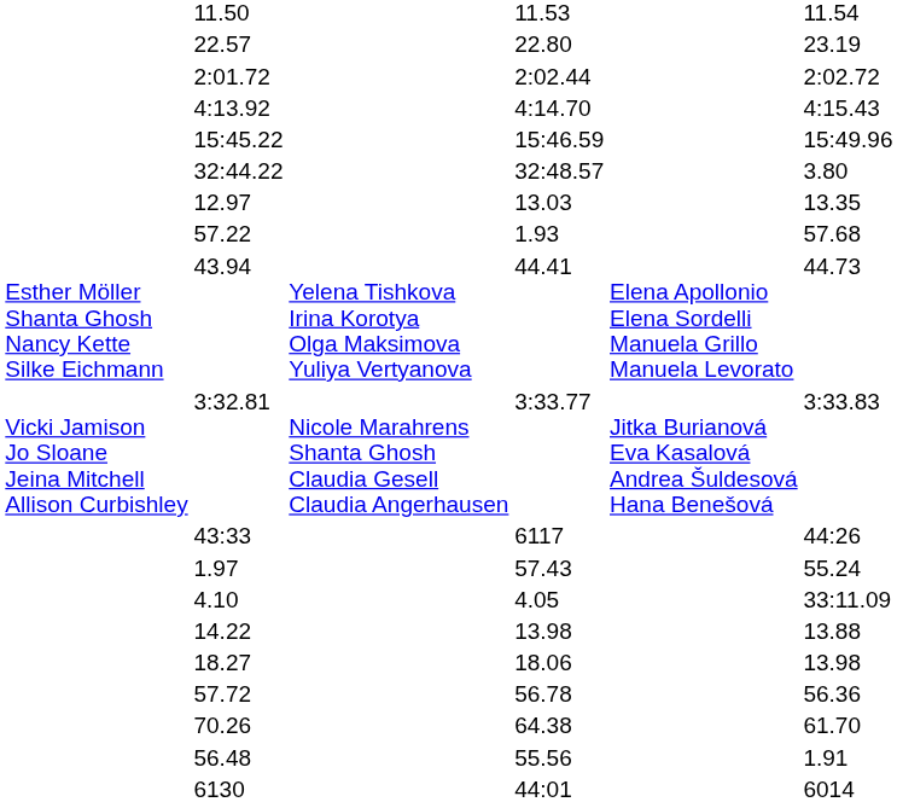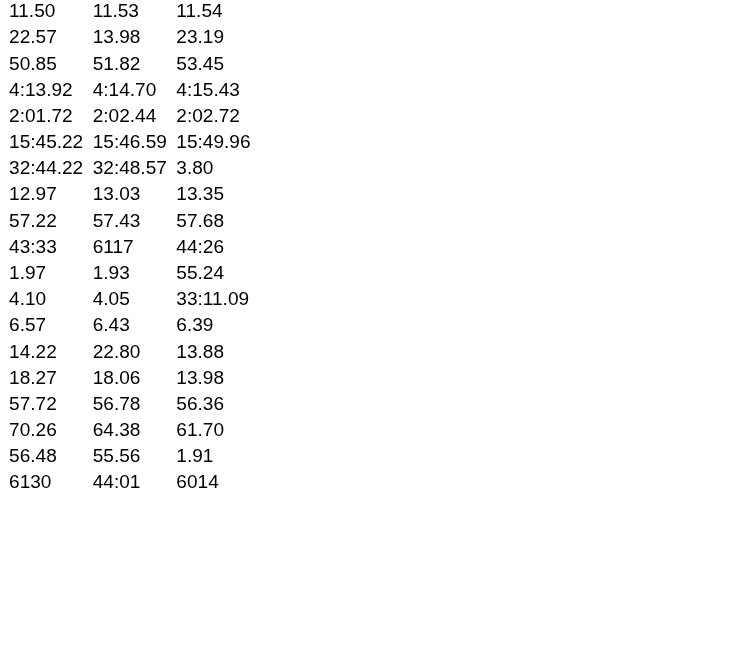22.57 | column 5: 22.80 -> 13.98
+ row: 50.85 | 51.82 | 53.45
rows swapped: 2:01.72 <-> 4:13.92
57.22 | column 5: 1.93 -> 57.43
- row: Esther Möller Shanta Ghosh Nancy Kette Silke Eichmann | 43.94 | Yelena Tishkova Irina Korotya Olga Maksimova Yuliya Vertyanova | 44.41 | Elena Apollonio Elena Sordelli Manuela Grillo Manuela Levorato | 44.73
- row: Vicki Jamison Jo Sloane Jeina Mitchell Allison Curbishley | 3:32.81 | Nicole Marahrens Shanta Ghosh Claudia Gesell Claudia Angerhausen | 3:33.77 | Jitka Burianová Eva Kasalová Andrea Šuldesová Hana Benešová | 3:33.83
1.97 | column 5: 57.43 -> 1.93
+ row: 6.57 | 6.43 | 6.39
14.22 | column 5: 13.98 -> 22.80
